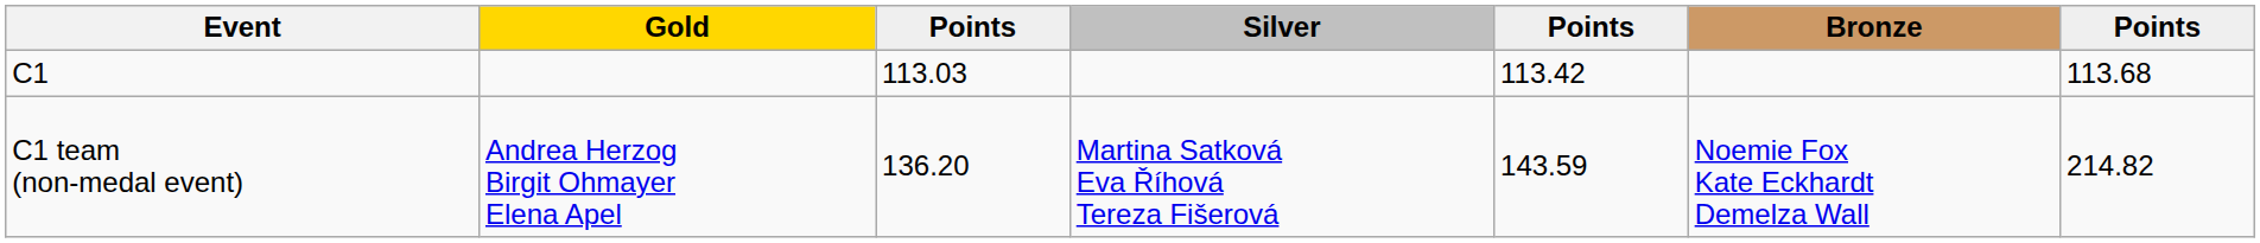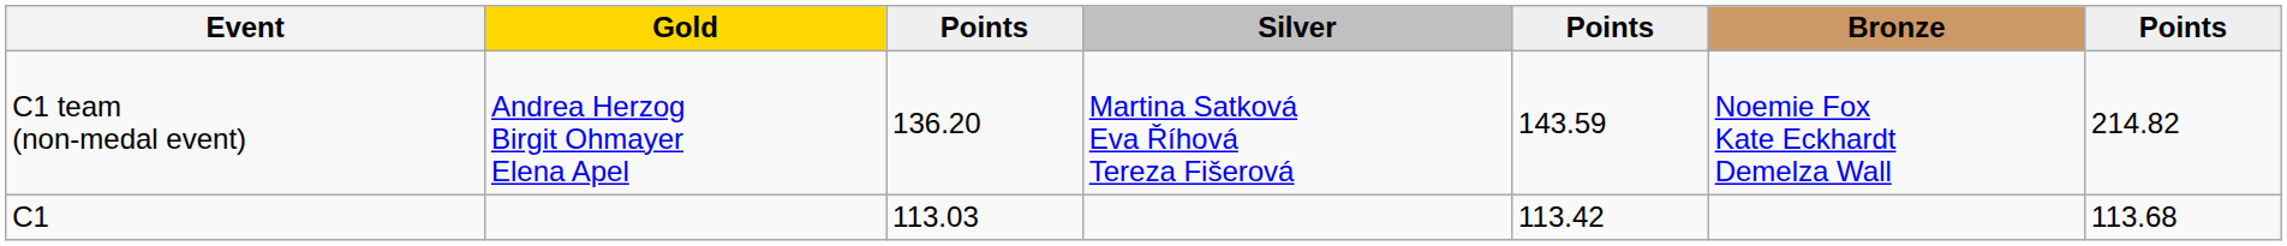rows swapped: C1 <-> C1 team (non-medal event)
